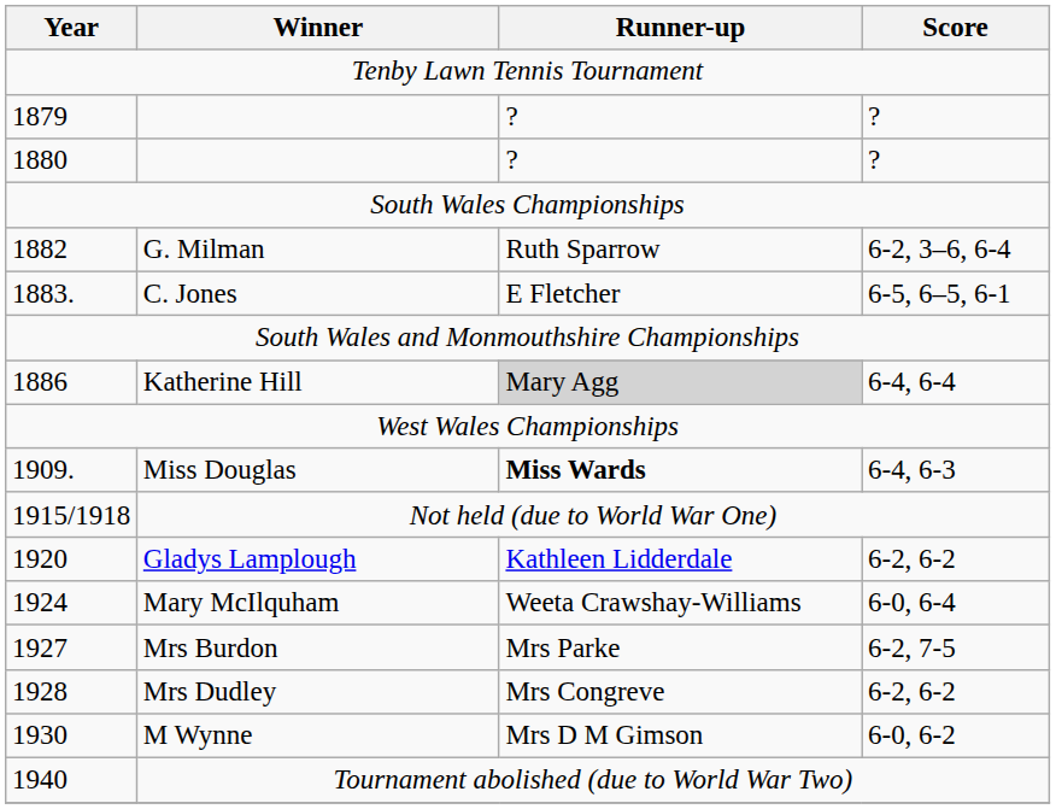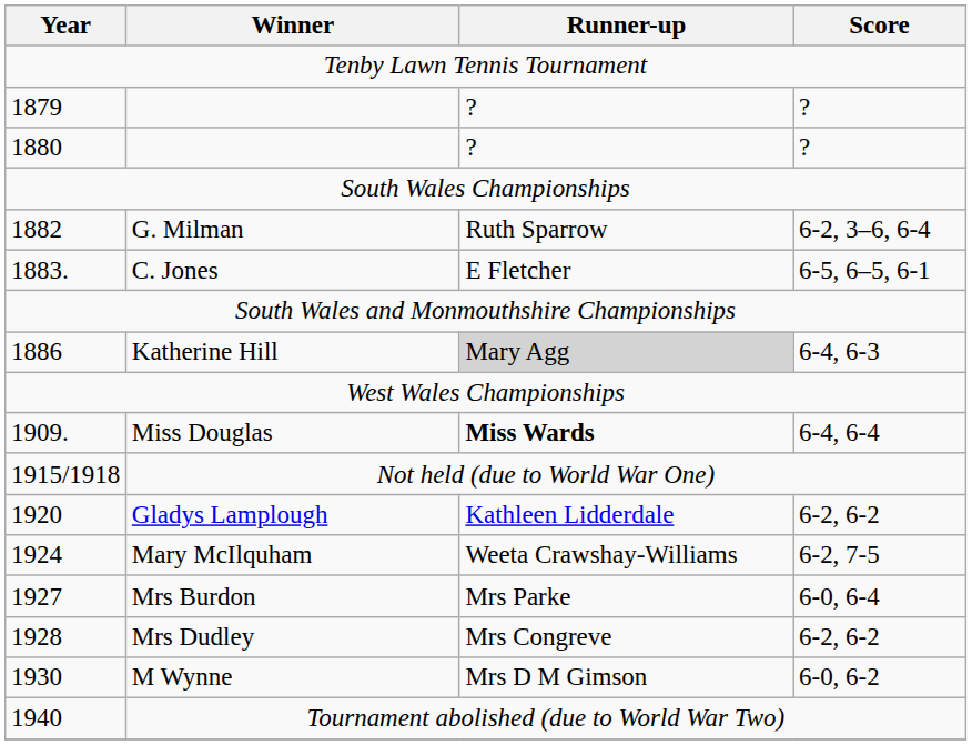Katherine Hill | Score: 6-4, 6-4 -> 6-4, 6-3
Miss Douglas | Score: 6-4, 6-3 -> 6-4, 6-4
Mary McIlquham | Score: 6-0, 6-4 -> 6-2, 7-5
Mrs Burdon | Score: 6-2, 7-5 -> 6-0, 6-4
